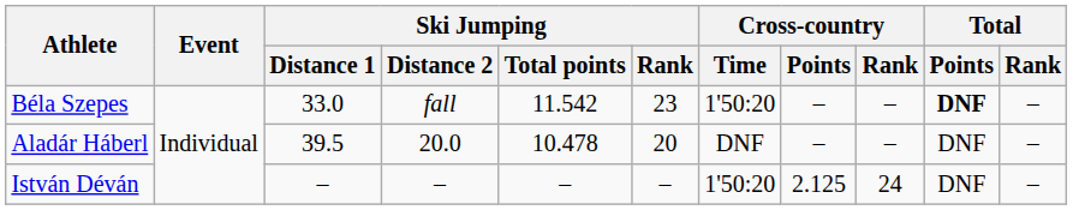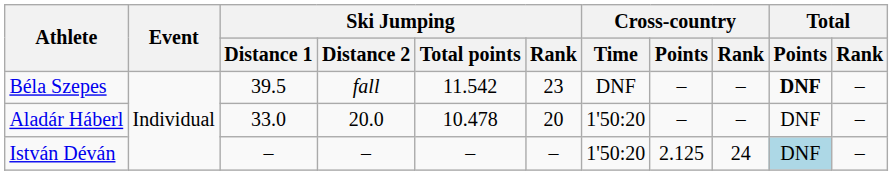Béla Szepes | Ski Jumping / Distance 1: 33.0 -> 39.5
Béla Szepes | Cross-country / Time: 1'50:20 -> DNF
Aladár Háberl | Ski Jumping / Distance 1: 39.5 -> 33.0
Aladár Háberl | Cross-country / Time: DNF -> 1'50:20
István Déván | Total / Points: no background -> lightblue background
